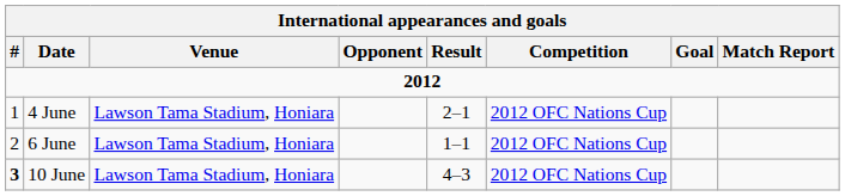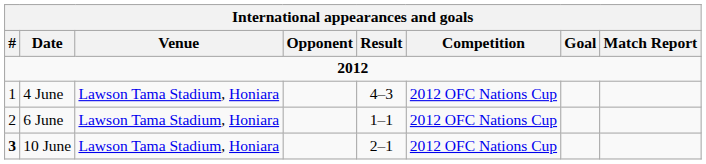4 June | Result: 2–1 -> 4–3
10 June | Result: 4–3 -> 2–1
